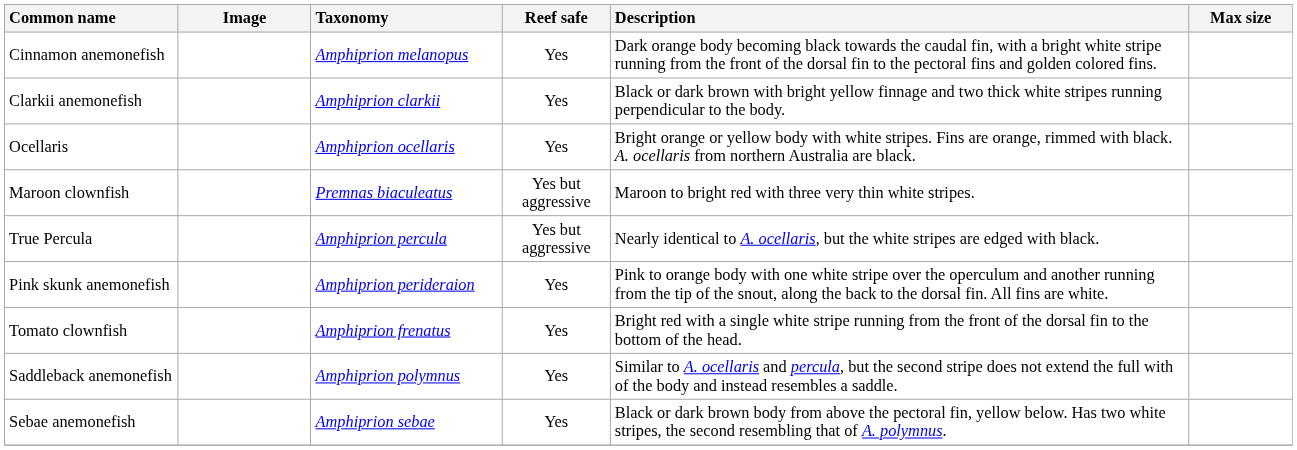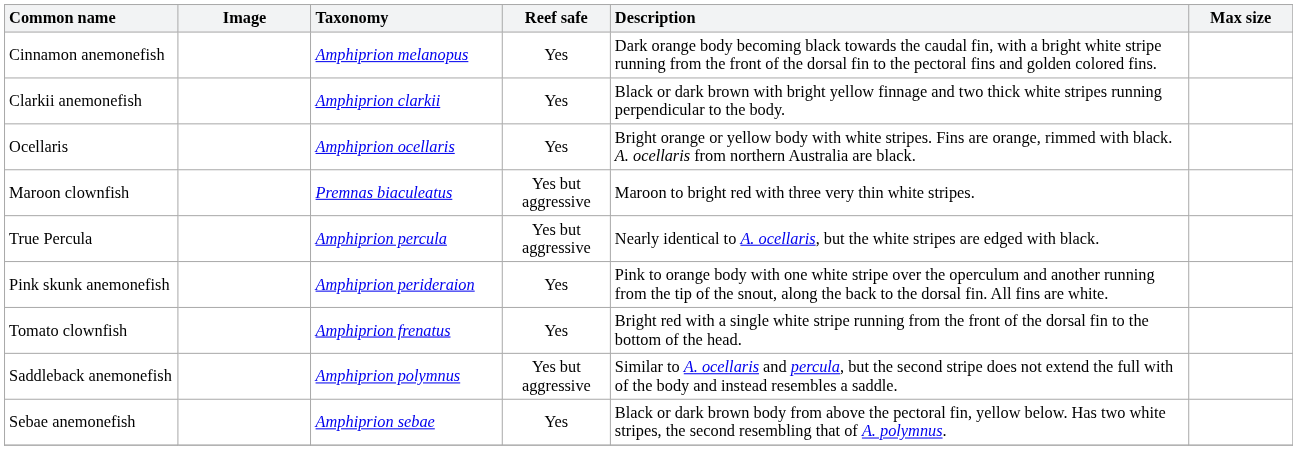Saddleback anemonefish | Reef safe: Yes -> Yes but aggressive
